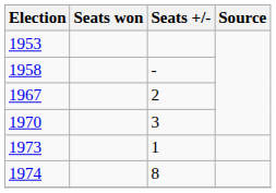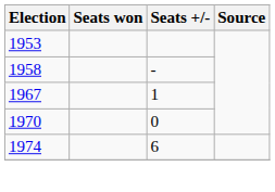1967 | Seats +/-: 2 -> 1
1970 | Seats +/-: 3 -> 0
- row: 1973 | 1
1974 | Seats +/-: 8 -> 6
